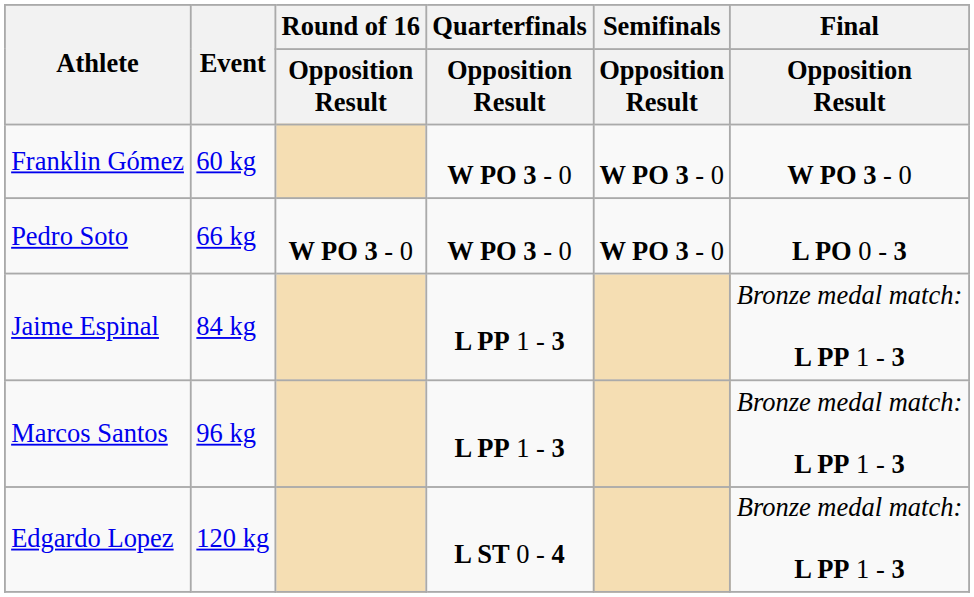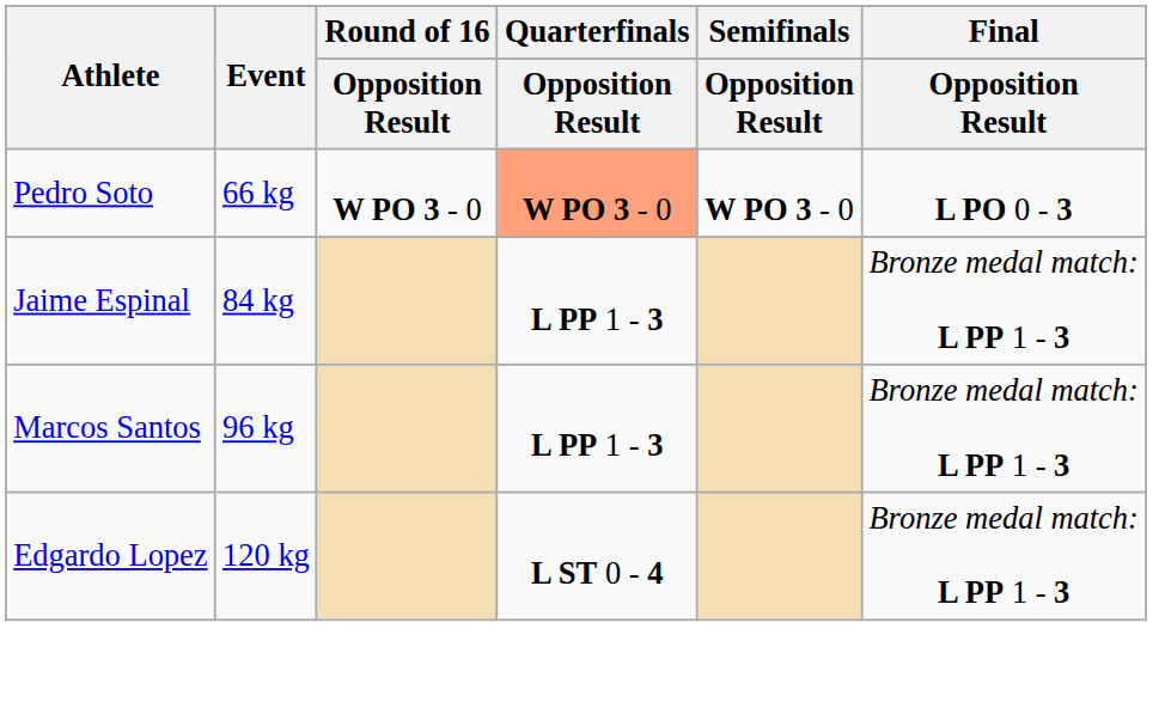- row: Franklin Gómez | 60 kg | W PO 3 - 0 | W PO 3 - 0 | W PO 3 - 0
Pedro Soto | Quarterfinals / Opposition Result: no background -> lightsalmon background
